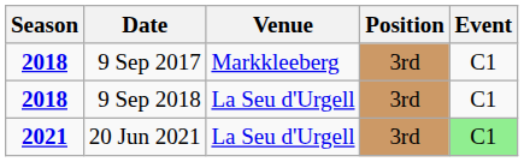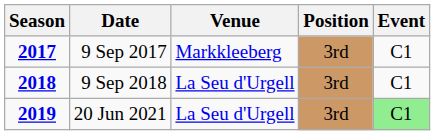9 Sep 2017 | Season: 2018 -> 2017
20 Jun 2021 | Season: 2021 -> 2019
